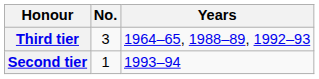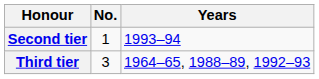rows swapped: Second tier <-> Third tier
